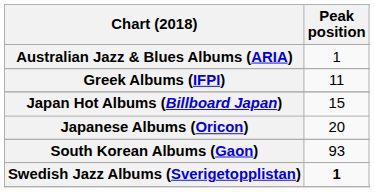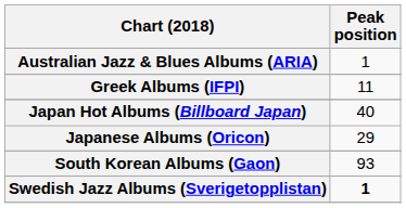Japan Hot Albums (Billboard Japan) | Peak position: 15 -> 40
Japanese Albums (Oricon) | Peak position: 20 -> 29
